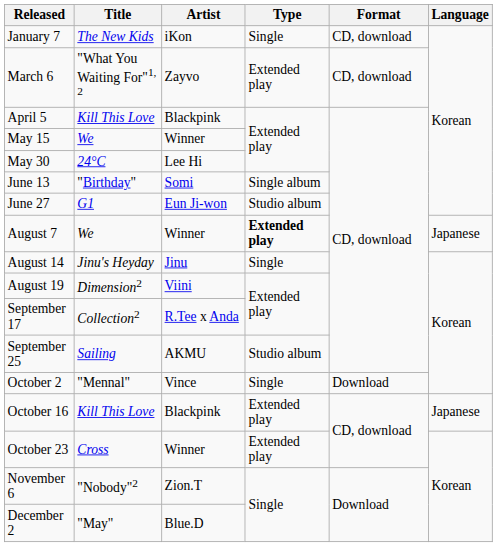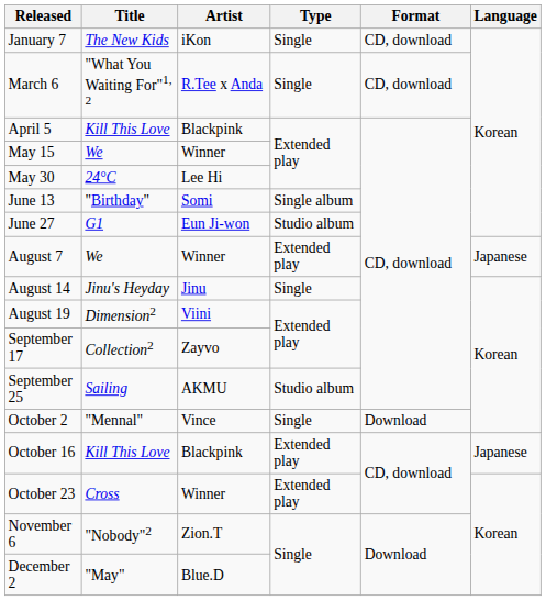March 6 | Artist: Zayvo -> R.Tee x Anda
March 6 | Type: Extended play -> Single
August 7 | Type: bold -> normal
September 17 | Artist: R.Tee x Anda -> Zayvo
